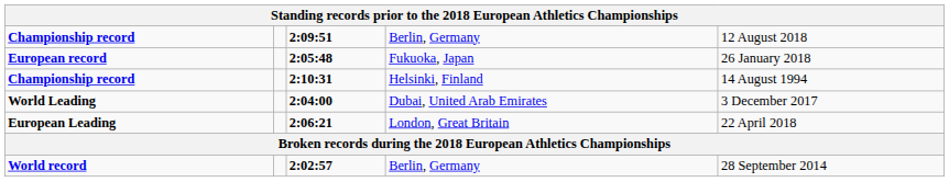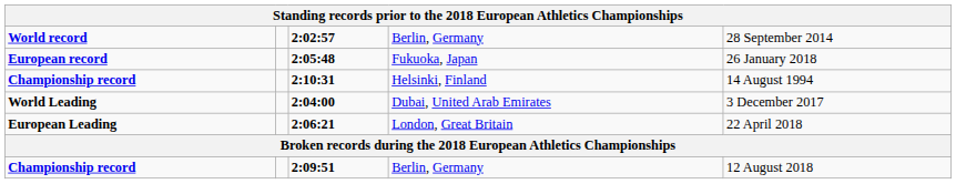rows swapped: 2:02:57 <-> 2:09:51
